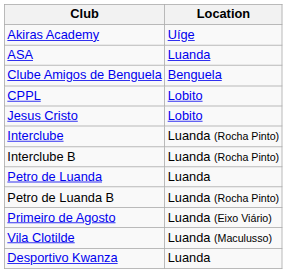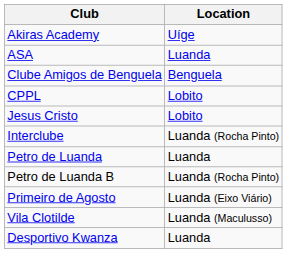- row: Interclube B | Luanda (Rocha Pinto)
